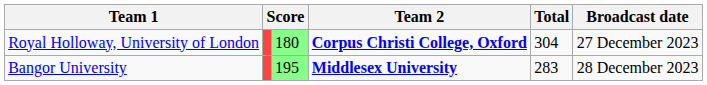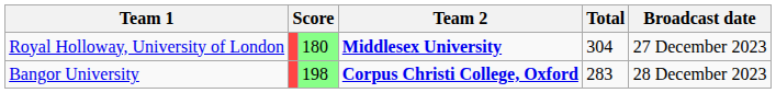Royal Holloway, University of London | Team 2: Corpus Christi College, Oxford -> Middlesex University
Bangor University | column 3: 195 -> 198
Bangor University | Team 2: Middlesex University -> Corpus Christi College, Oxford
